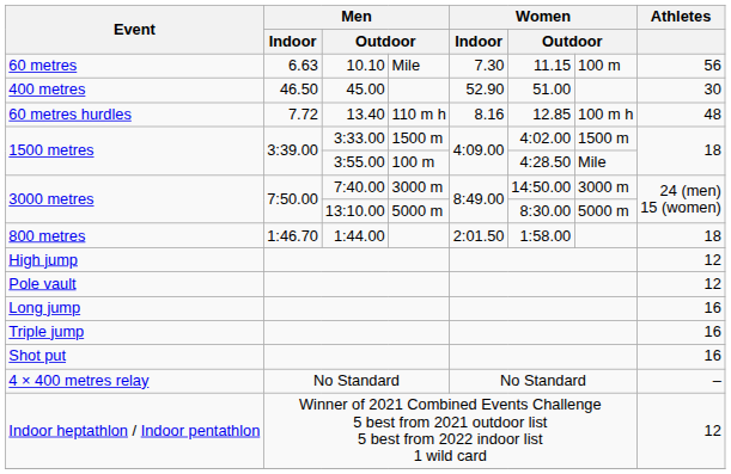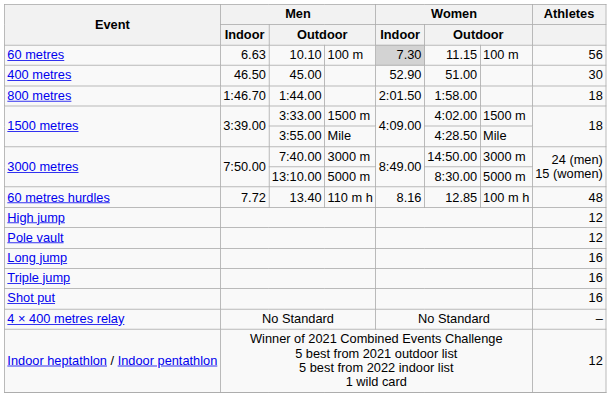60 metres | column 4: Mile -> 100 m
60 metres | Women / Indoor: no background -> lightgrey background
rows swapped: 800 metres <-> 60 metres hurdles
1500 metres / 3:55.00 | column 4: 100 m -> Mile
